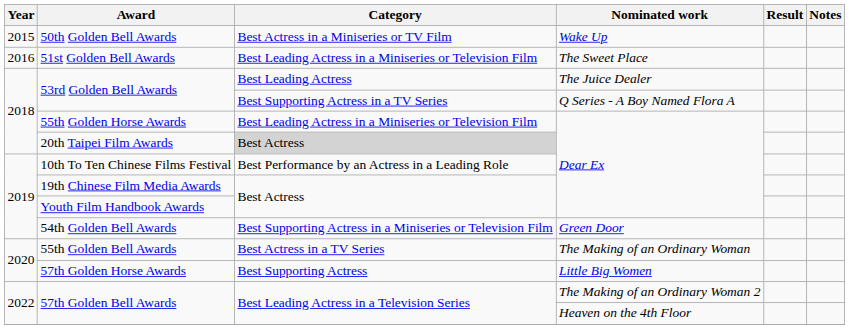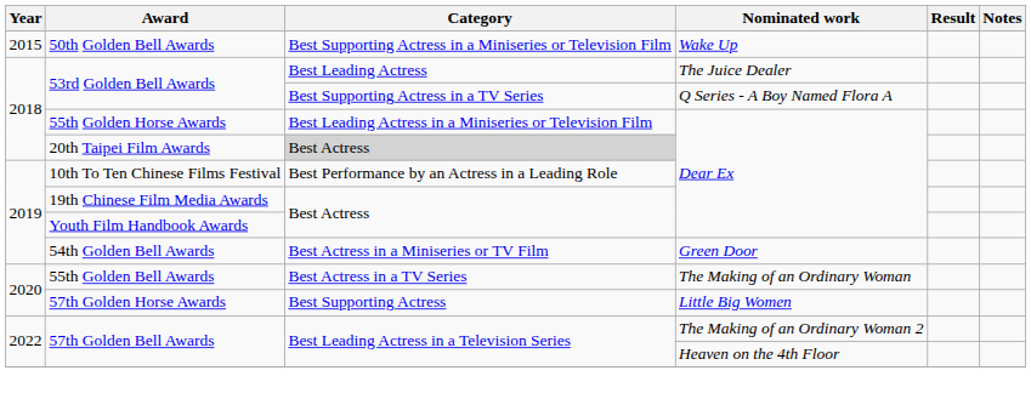50th Golden Bell Awards | Category: Best Actress in a Miniseries or TV Film -> Best Supporting Actress in a Miniseries or Television Film
- row: 2016 | 51st Golden Bell Awards | Best Leading Actress in a Miniseries or Television Film | The Sweet Place
54th Golden Bell Awards | Category: Best Supporting Actress in a Miniseries or Television Film -> Best Actress in a Miniseries or TV Film
